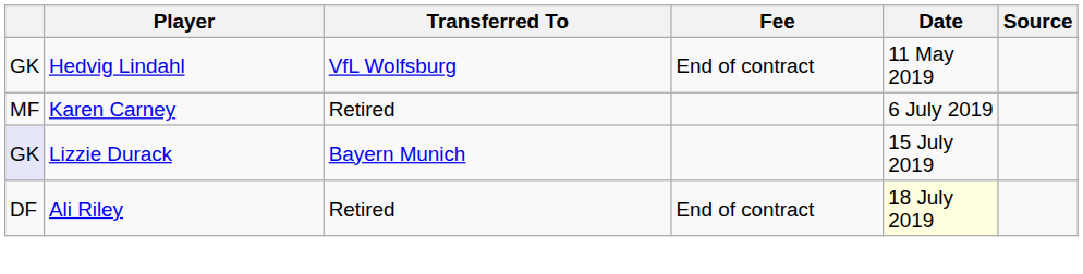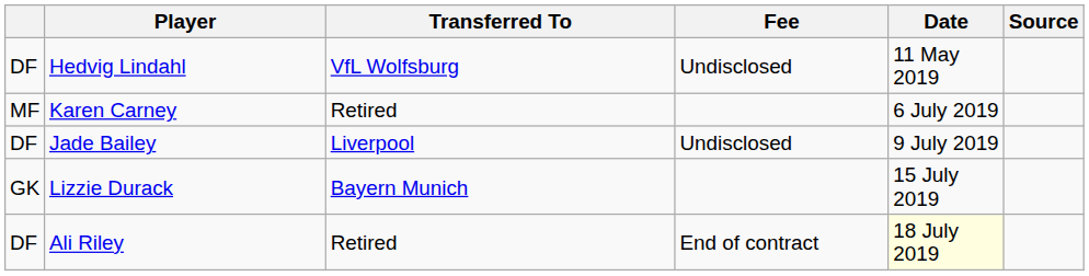Hedvig Lindahl | column 1: GK -> DF
Hedvig Lindahl | Fee: End of contract -> Undisclosed
+ row: DF | Jade Bailey | Liverpool | Undisclosed | 9 July 2019
Lizzie Durack | column 1: lavender background -> no background
